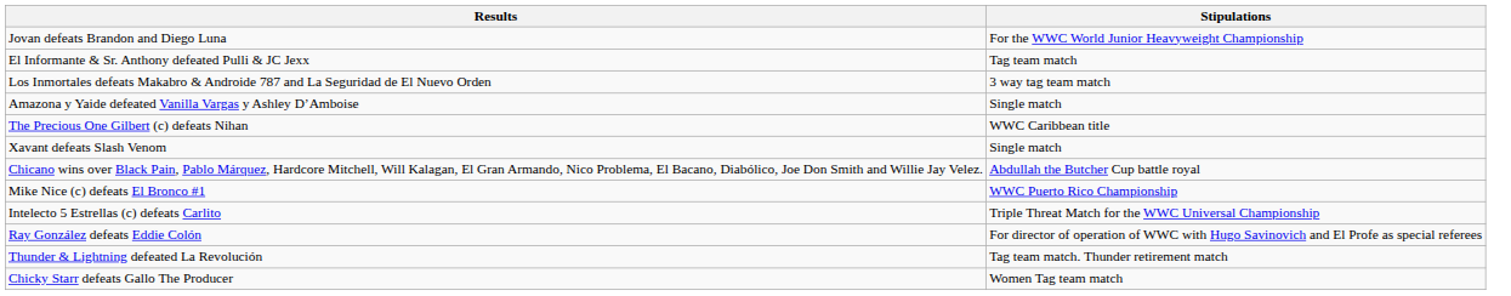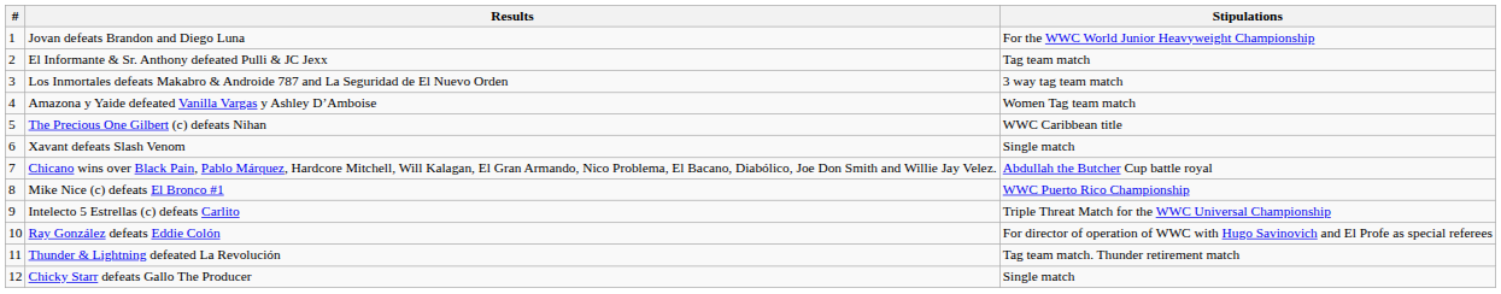+ column: # | 1 | 2 | 3 | 4 | 5 | 6 | 7 | 8 | 9 | 10 | 11 | 12
Amazona y Yaide defeated Vanilla Vargas y Ashley D’Amboise | Stipulations: Single match -> Women Tag team match
Chicky Starr defeats Gallo The Producer | Stipulations: Women Tag team match -> Single match
